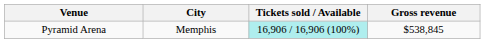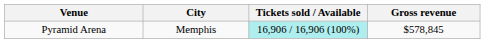Pyramid Arena | Gross revenue: $538,845 -> $578,845
